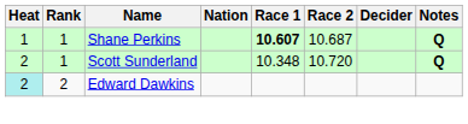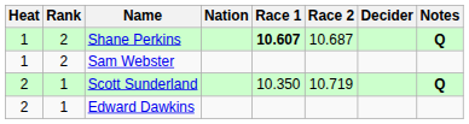Shane Perkins | Rank: 1 -> 2
+ row: 1 | 2 | Sam Webster
Scott Sunderland | Race 1: 10.348 -> 10.350
Scott Sunderland | Race 2: 10.720 -> 10.719
Edward Dawkins | Heat: paleturquoise background -> no background
Edward Dawkins | Rank: 2 -> 1
